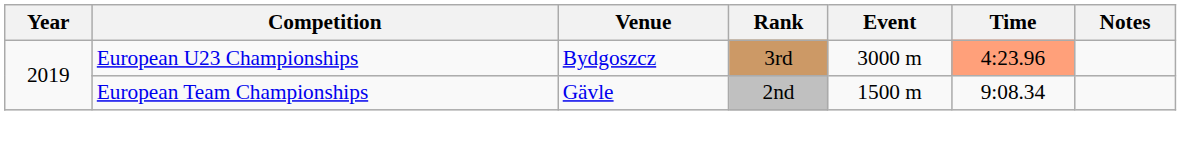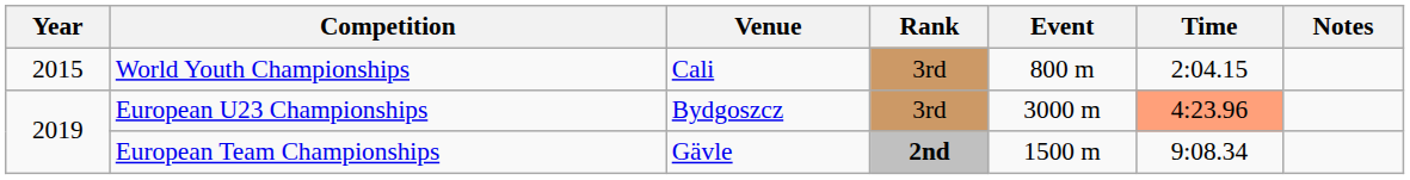+ row: 2015 | World Youth Championships | Cali | 3rd | 800 m | 2:04.15
European Team Championships | Rank: normal -> bold
